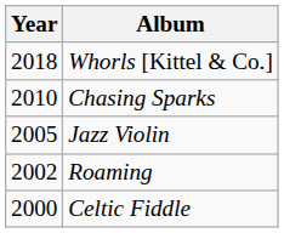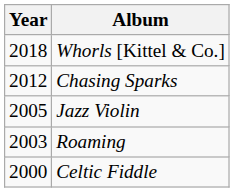Chasing Sparks | Year: 2010 -> 2012
Roaming | Year: 2002 -> 2003
